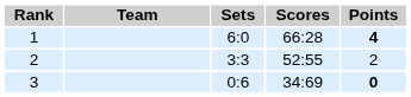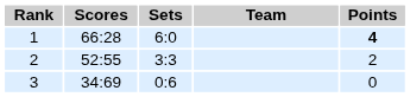columns swapped: Team <-> Scores
3 | Points: bold -> normal
